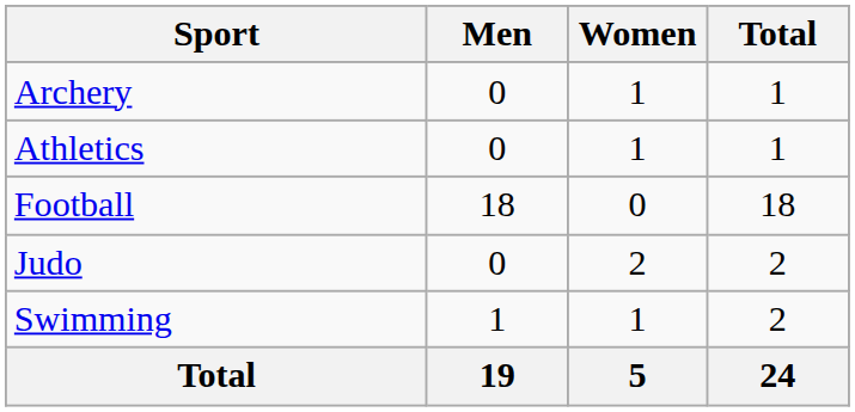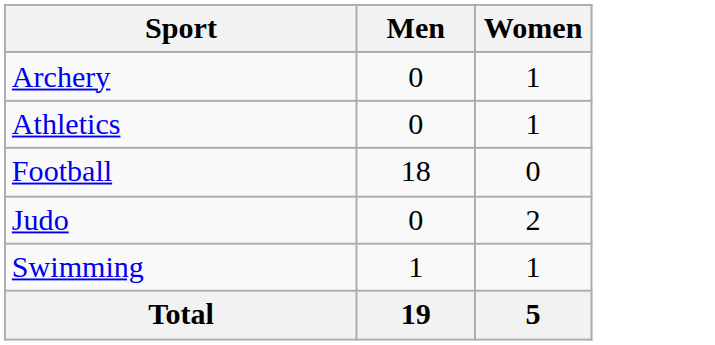- column: Total | 1 | 1 | 18 | 2 | 2 | 24
